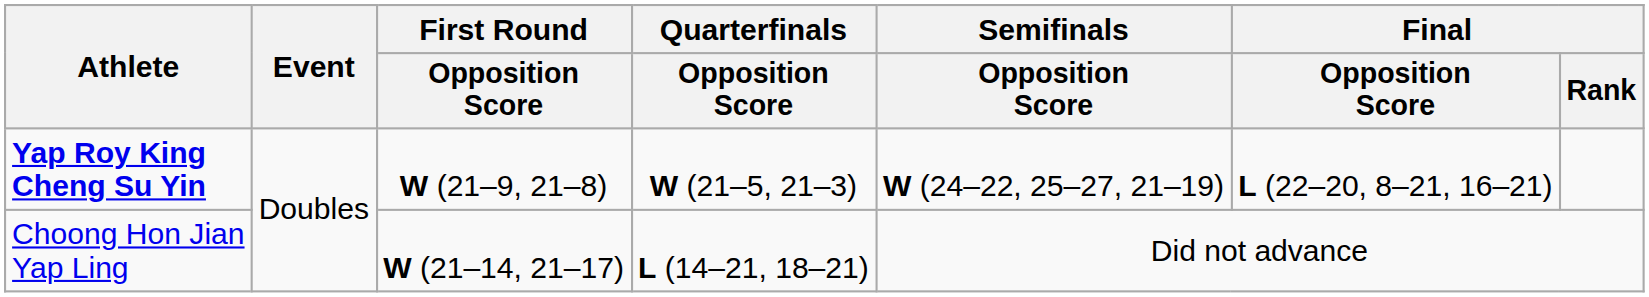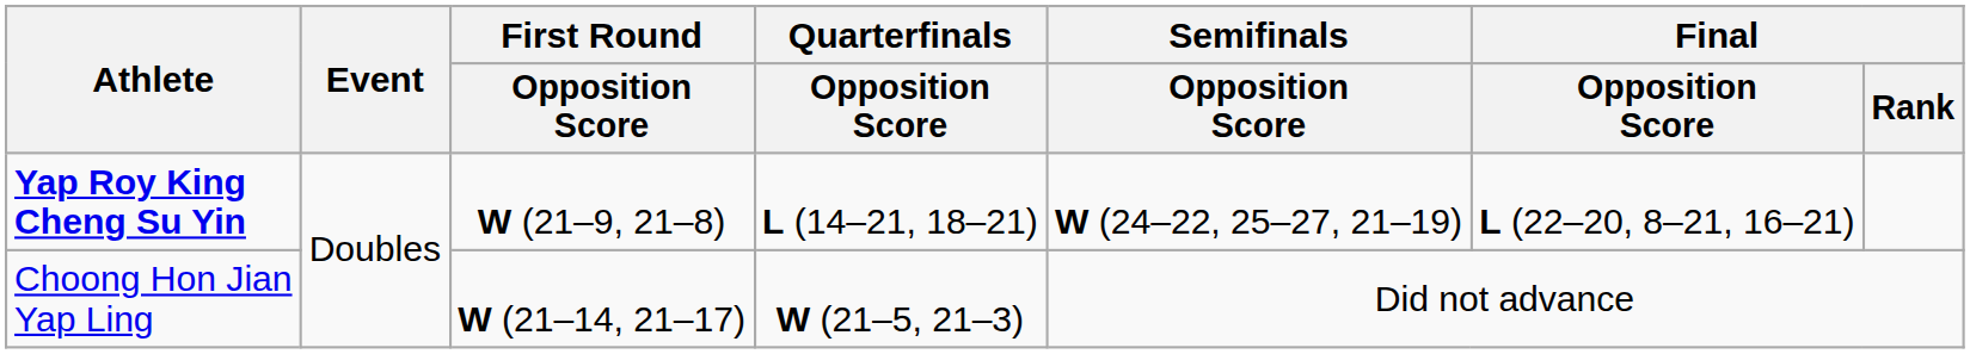Yap Roy King Cheng Su Yin | Quarterfinals / Opposition Score: W (21–5, 21–3) -> L (14–21, 18–21)
Choong Hon Jian Yap Ling | Quarterfinals / Opposition Score: L (14–21, 18–21) -> W (21–5, 21–3)
